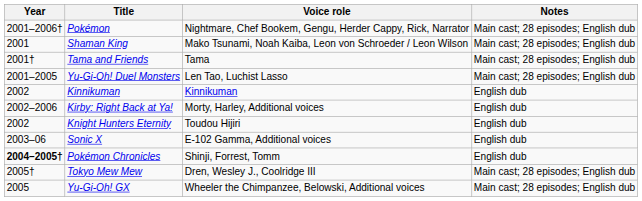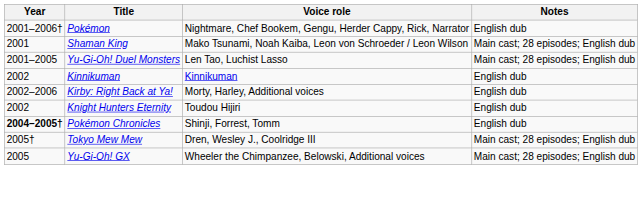Pokémon | Notes: Main cast; 28 episodes; English dub -> English dub
- row: 2001† | Tama and Friends | Tama | Main cast; 28 episodes; English dub
- row: 2003–06 | Sonic X | E-102 Gamma, Additional voices | English dub
